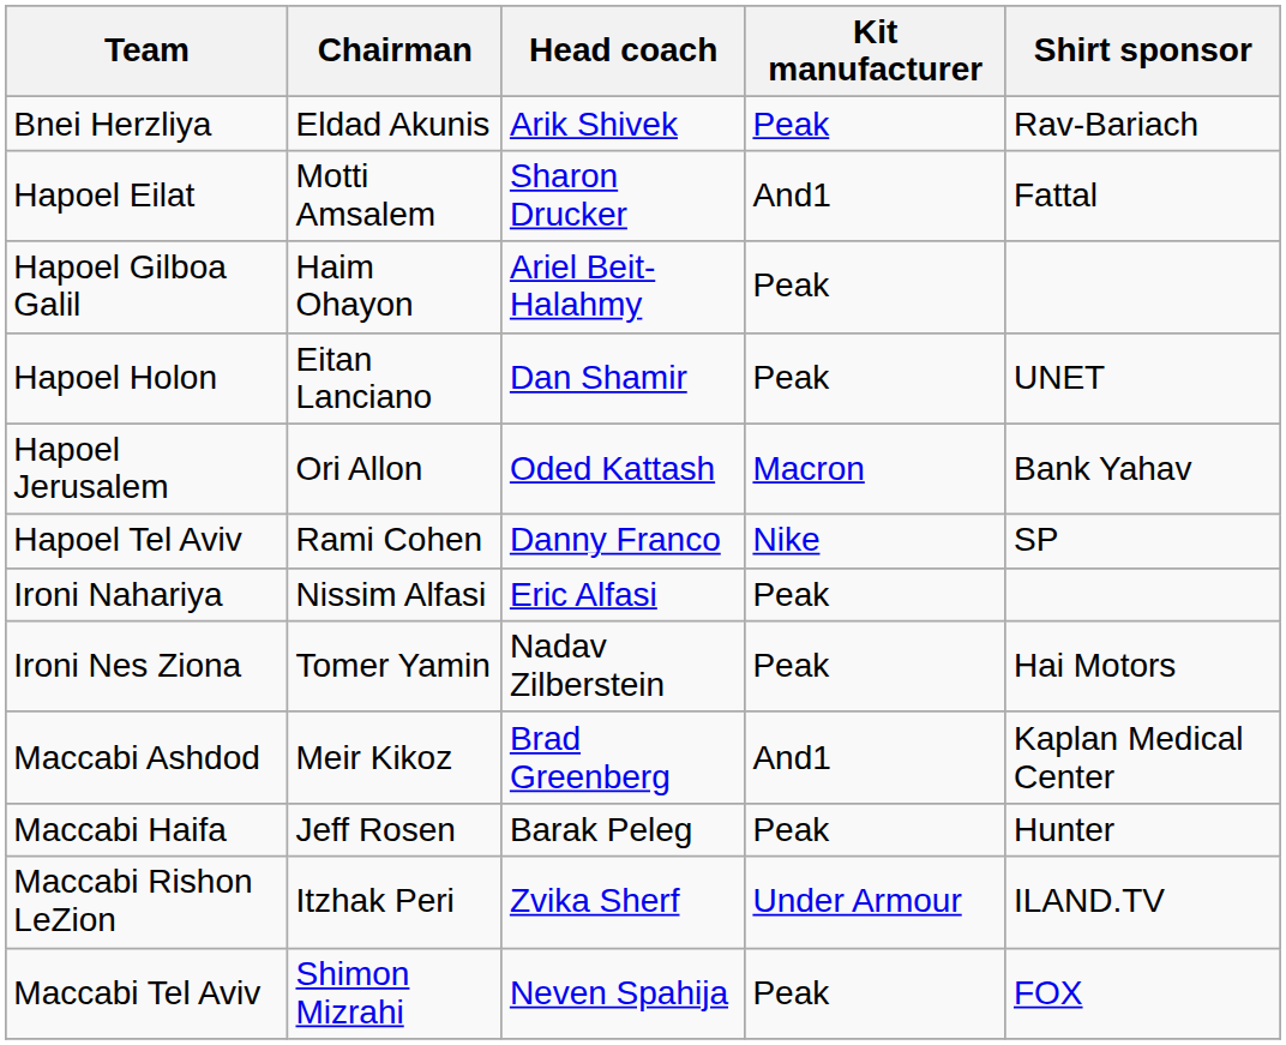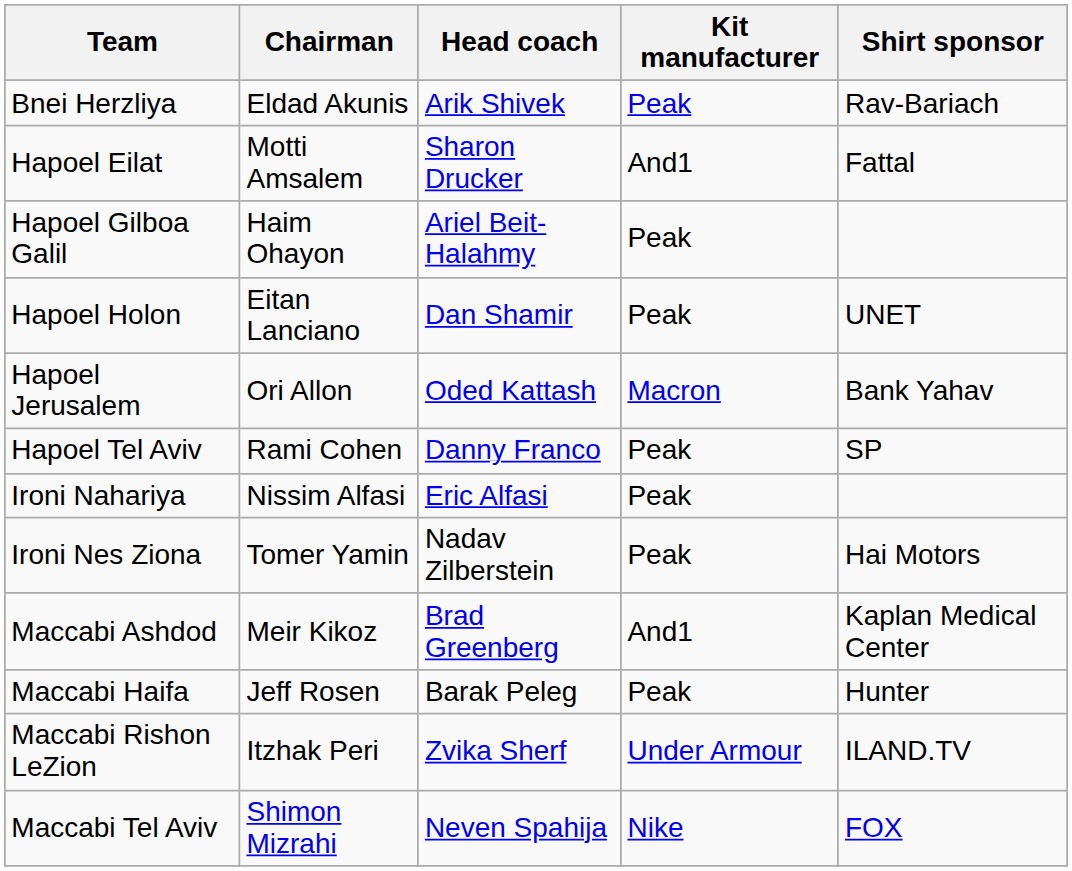Hapoel Tel Aviv | Kit manufacturer: Nike -> Peak
Maccabi Tel Aviv | Kit manufacturer: Peak -> Nike
